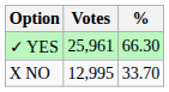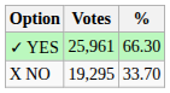X NO | Votes: 12,995 -> 19,295
